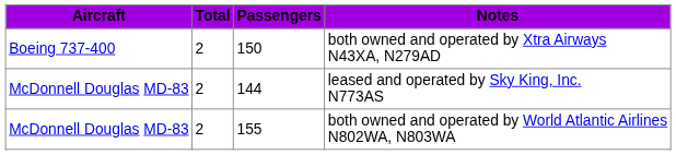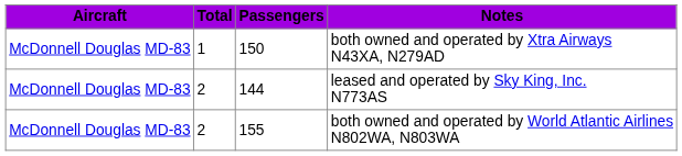both owned and operated by Xtra Airways N43XA, N279AD | Aircraft: Boeing 737-400 -> McDonnell Douglas MD-83
both owned and operated by Xtra Airways N43XA, N279AD | Total: 2 -> 1
